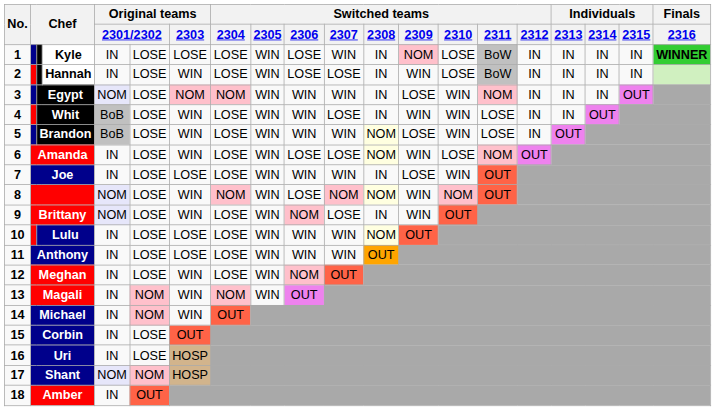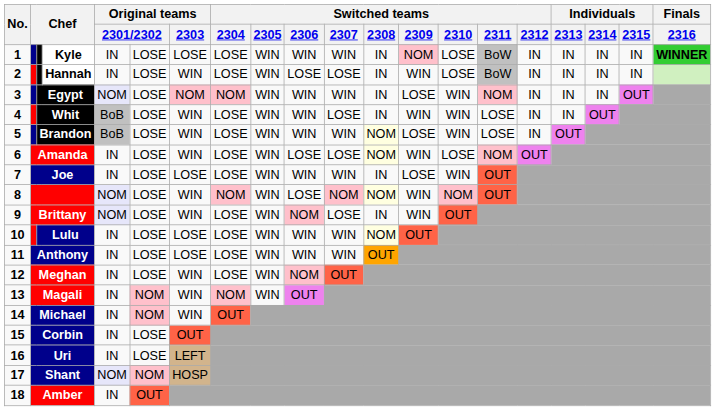1 | Switched teams / 2306: LOSE -> WIN
16 | Original teams / 2303: HOSP -> LEFT
